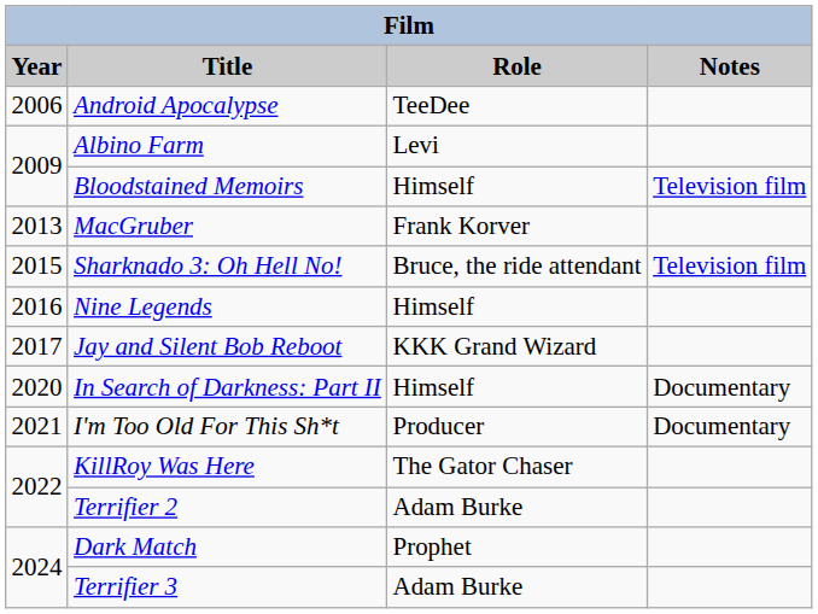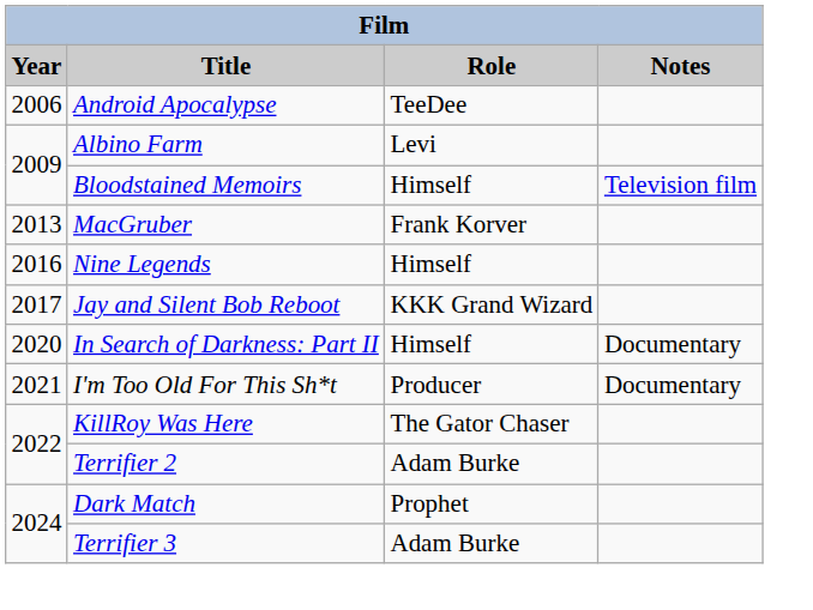- row: 2015 | Sharknado 3: Oh Hell No! | Bruce, the ride attendant | Television film
